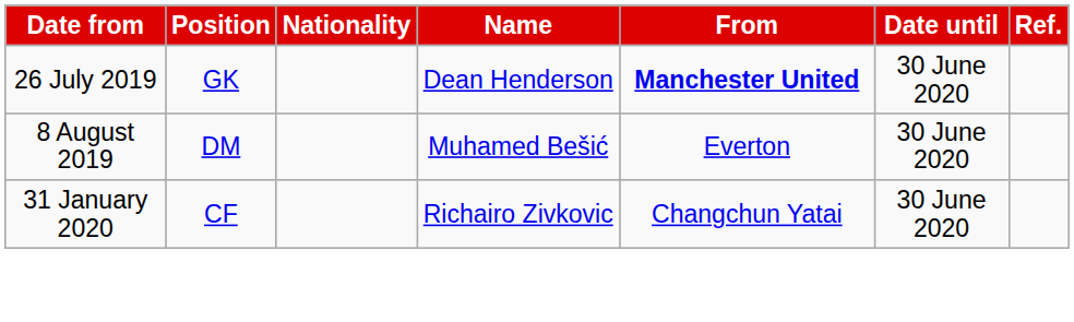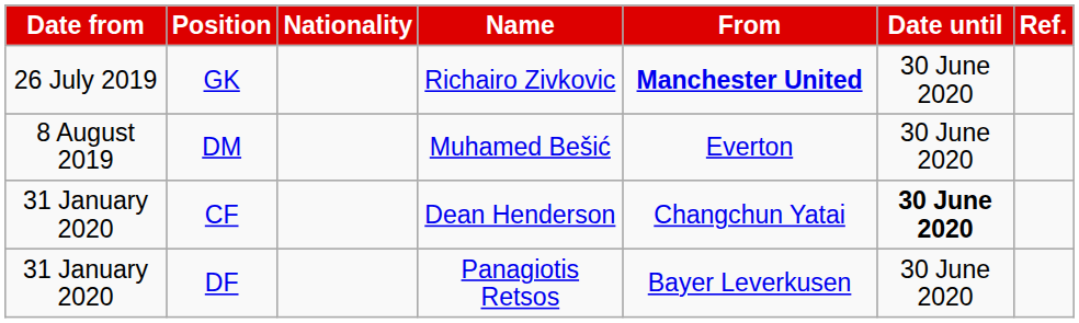GK | Name: Dean Henderson -> Richairo Zivkovic
CF | Name: Richairo Zivkovic -> Dean Henderson
CF | Date until: normal -> bold
+ row: 31 January 2020 | DF | Panagiotis Retsos | Bayer Leverkusen | 30 June 2020
